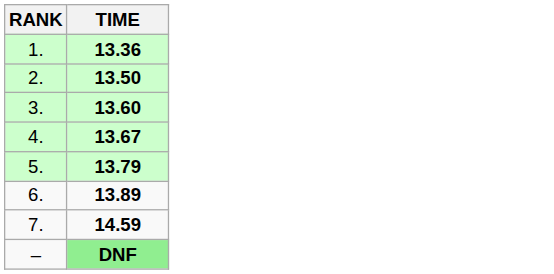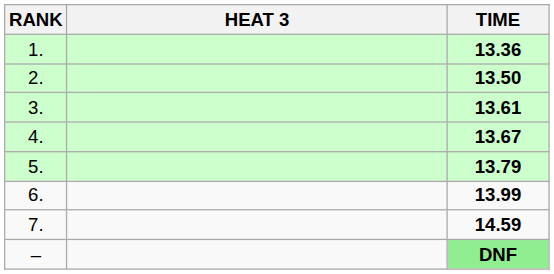+ column: HEAT 3
3. | TIME: 13.60 -> 13.61
6. | TIME: 13.89 -> 13.99
